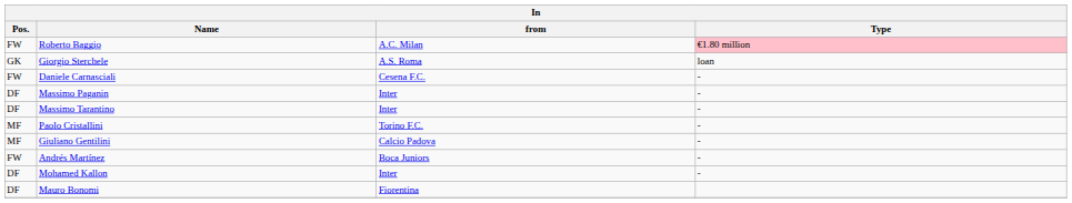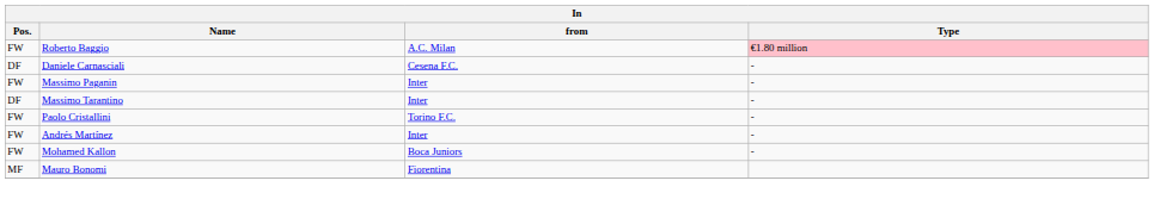- row: GK | Giorgio Sterchele | A.S. Roma | loan
Daniele Carnasciali | Pos.: FW -> DF
Massimo Paganin | Pos.: DF -> FW
Paolo Cristallini | Pos.: MF -> FW
- row: MF | Giuliano Gentilini | Calcio Padova | -
Andrés Martínez | from: Boca Juniors -> Inter
Mohamed Kallon | Pos.: DF -> FW
Mohamed Kallon | from: Inter -> Boca Juniors
Mauro Bonomi | Pos.: DF -> MF
